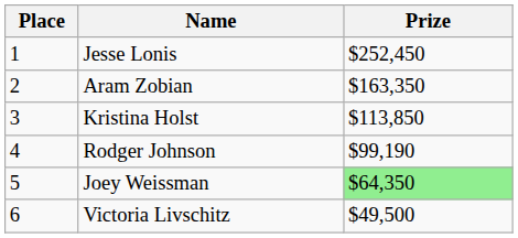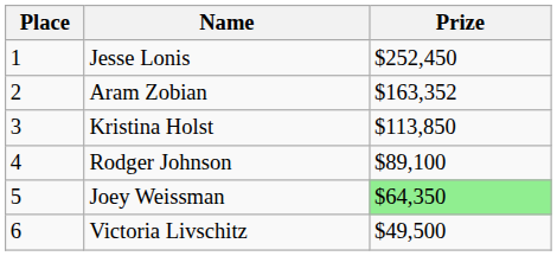Aram Zobian | Prize: $163,350 -> $163,352
Rodger Johnson | Prize: $99,190 -> $89,100
